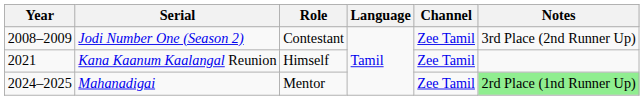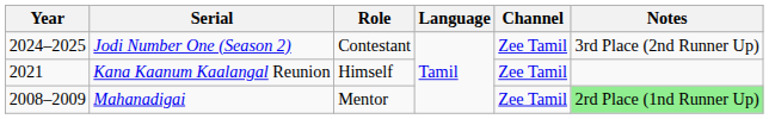Jodi Number One (Season 2) | Year: 2008–2009 -> 2024–2025
Mahanadigai | Year: 2024–2025 -> 2008–2009
